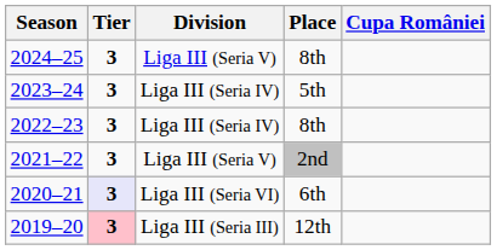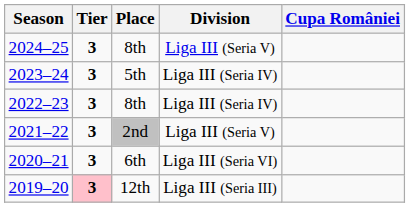columns swapped: Division <-> Place
2020–21 | Tier: lavender background -> no background
